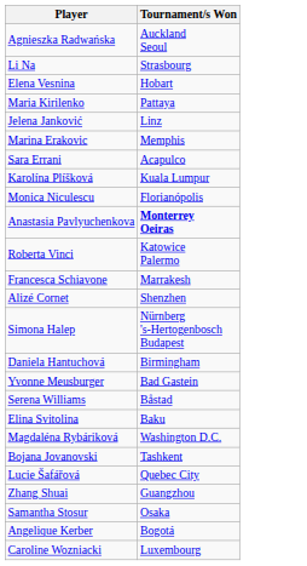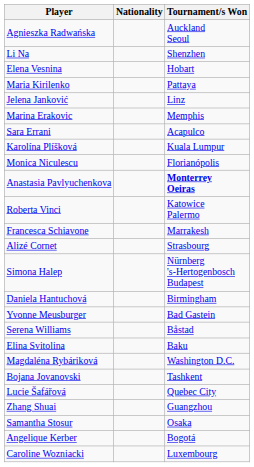+ column: Nationality
Li Na | Tournament/s Won: Strasbourg -> Shenzhen
Alizé Cornet | Tournament/s Won: Shenzhen -> Strasbourg
